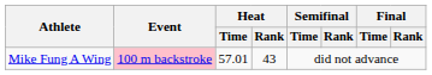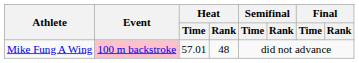Mike Fung A Wing | Heat / Rank: 43 -> 48
